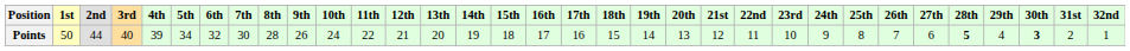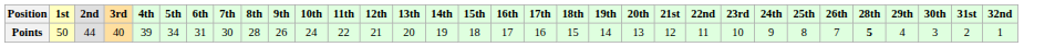- column: 27th | 6
Points | 6th: 32 -> 31
Points | 30th: bold -> normal
